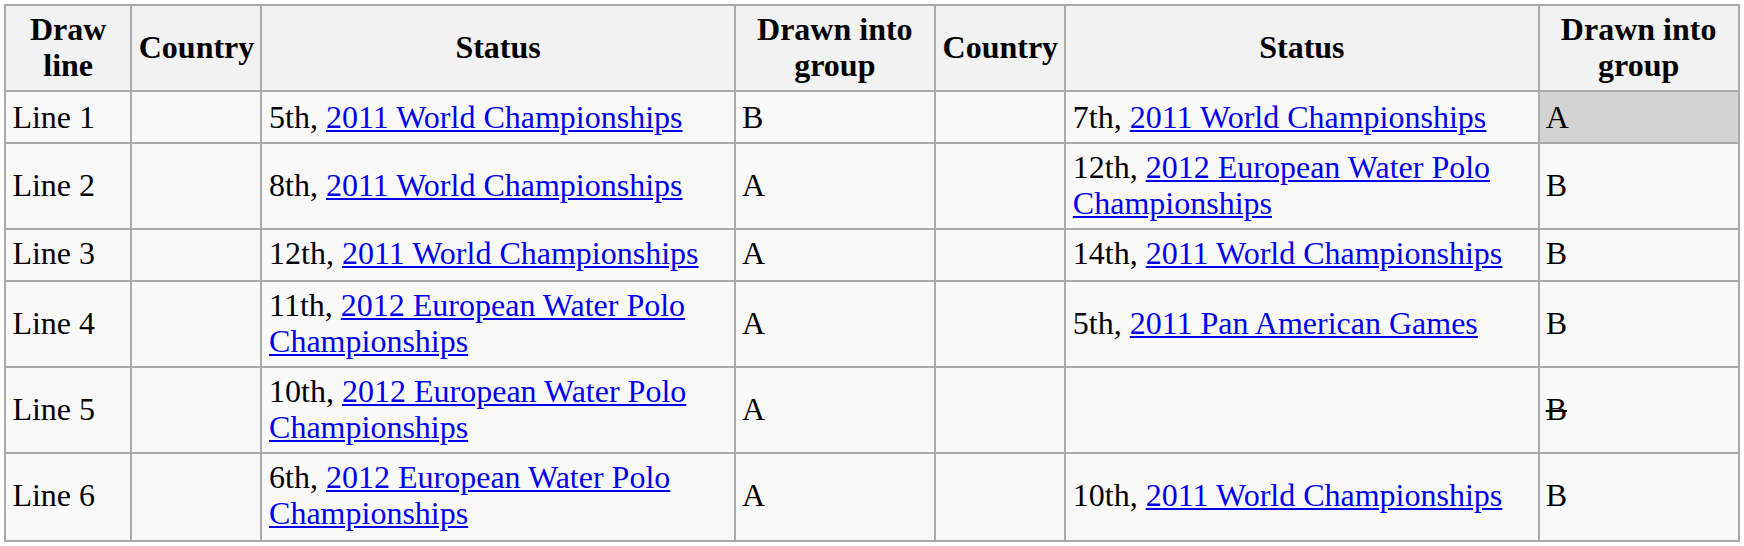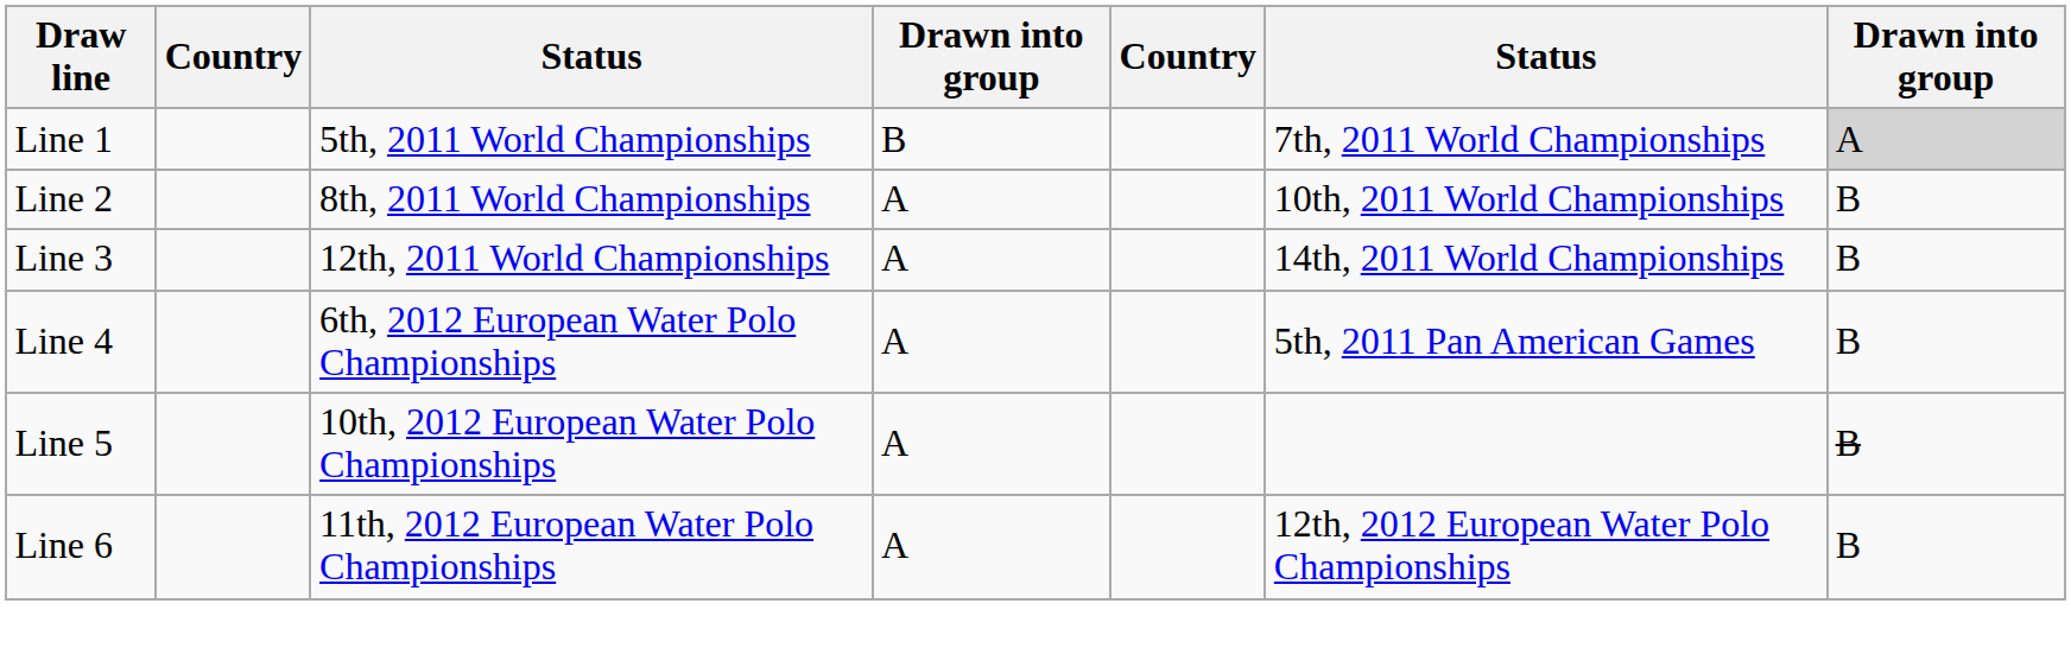Line 2 | column 6: 12th, 2012 European Water Polo Championships -> 10th, 2011 World Championships
Line 4 | column 3: 11th, 2012 European Water Polo Championships -> 6th, 2012 European Water Polo Championships
Line 6 | column 3: 6th, 2012 European Water Polo Championships -> 11th, 2012 European Water Polo Championships
Line 6 | column 6: 10th, 2011 World Championships -> 12th, 2012 European Water Polo Championships
